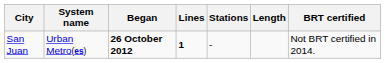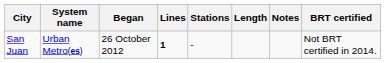+ column: Notes
San Juan | Began: bold -> normal
